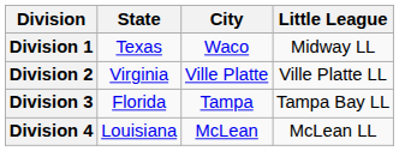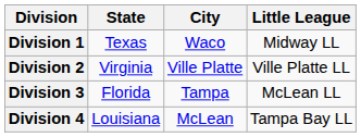Division 3 | Little League: Tampa Bay LL -> McLean LL
Division 4 | Little League: McLean LL -> Tampa Bay LL
